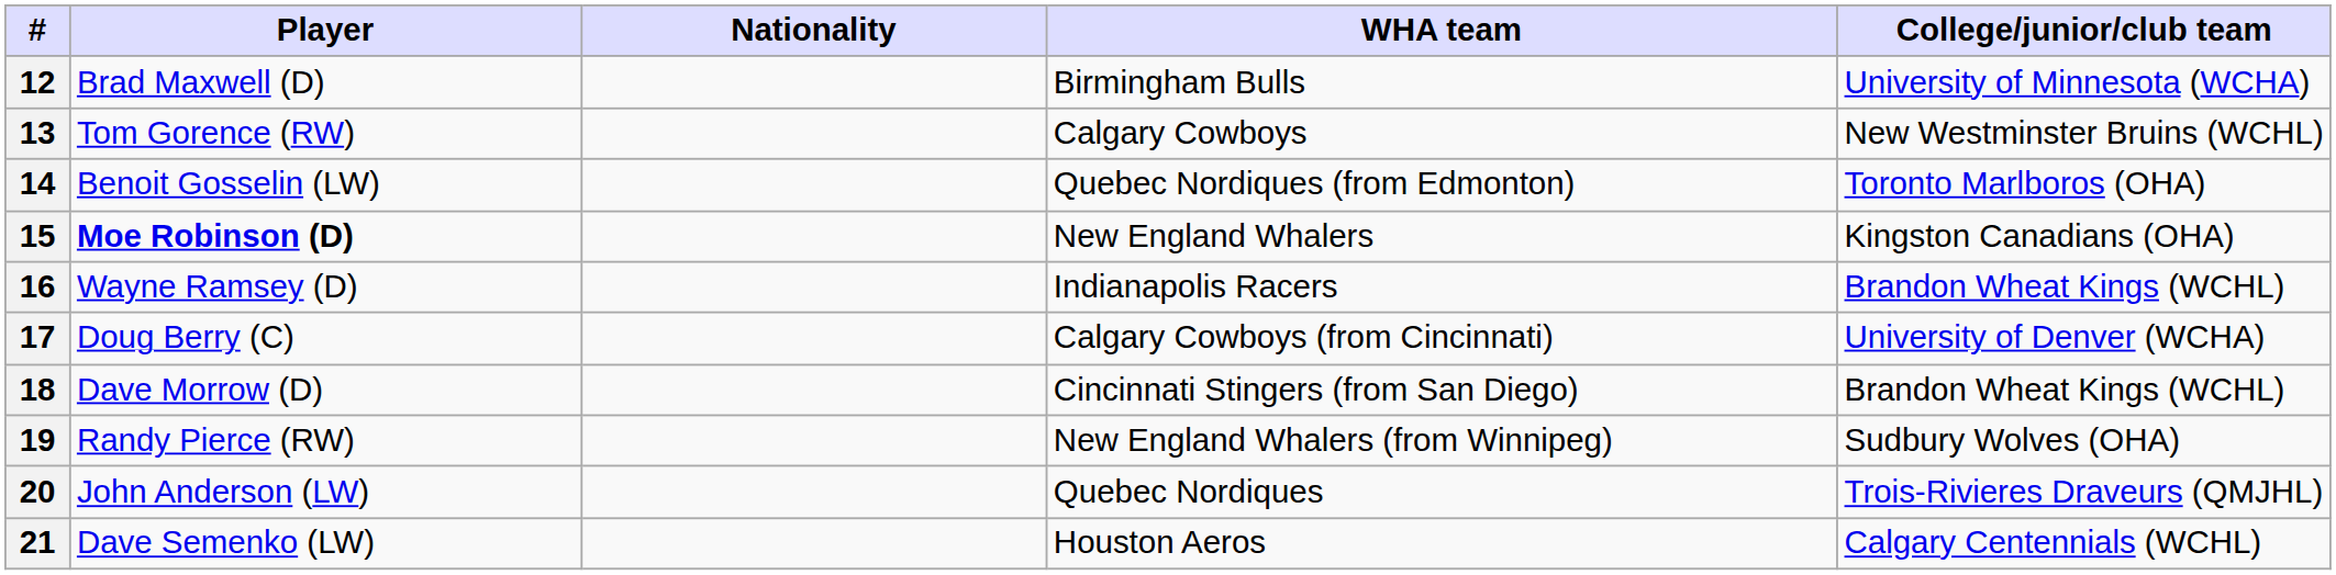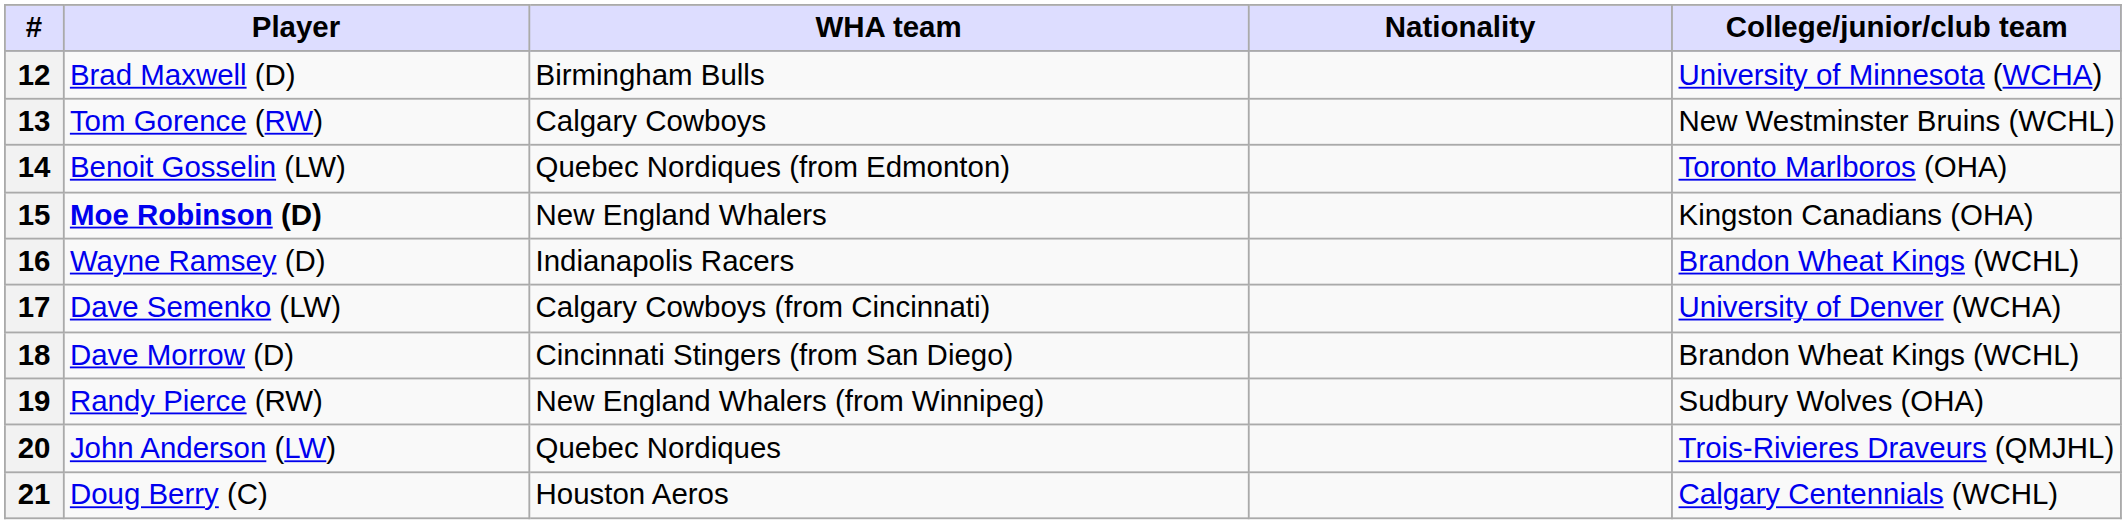columns swapped: Nationality <-> WHA team
17 | Player: Doug Berry (C) -> Dave Semenko (LW)
21 | Player: Dave Semenko (LW) -> Doug Berry (C)
